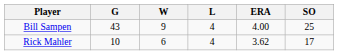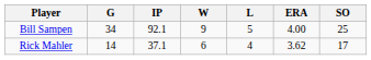+ column: IP | 92.1 | 37.1
Bill Sampen | G: 43 -> 34
Bill Sampen | L: 4 -> 5
Rick Mahler | G: 10 -> 14
